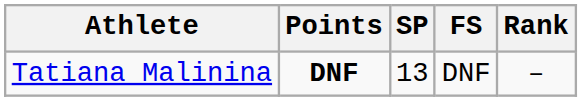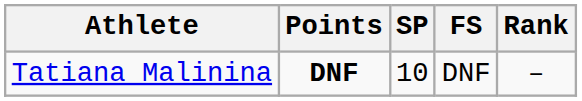Tatiana Malinina | SP: 13 -> 10
